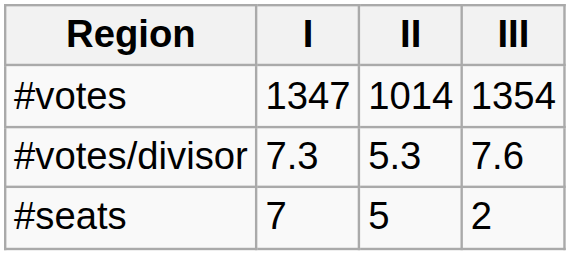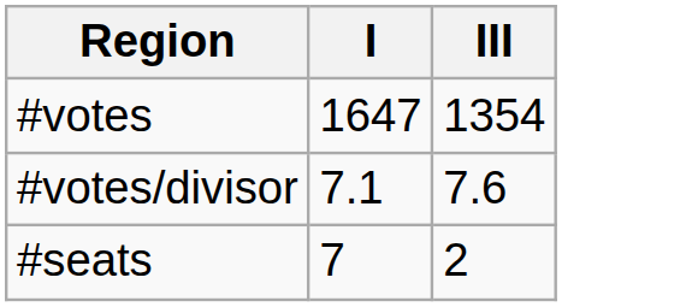- column: II | 1014 | 5.3 | 5
#votes | I: 1347 -> 1647
#votes/divisor | I: 7.3 -> 7.1
